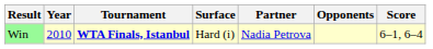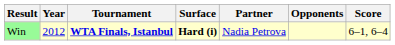Win | Year: 2010 -> 2012
Win | Surface: normal -> bold
